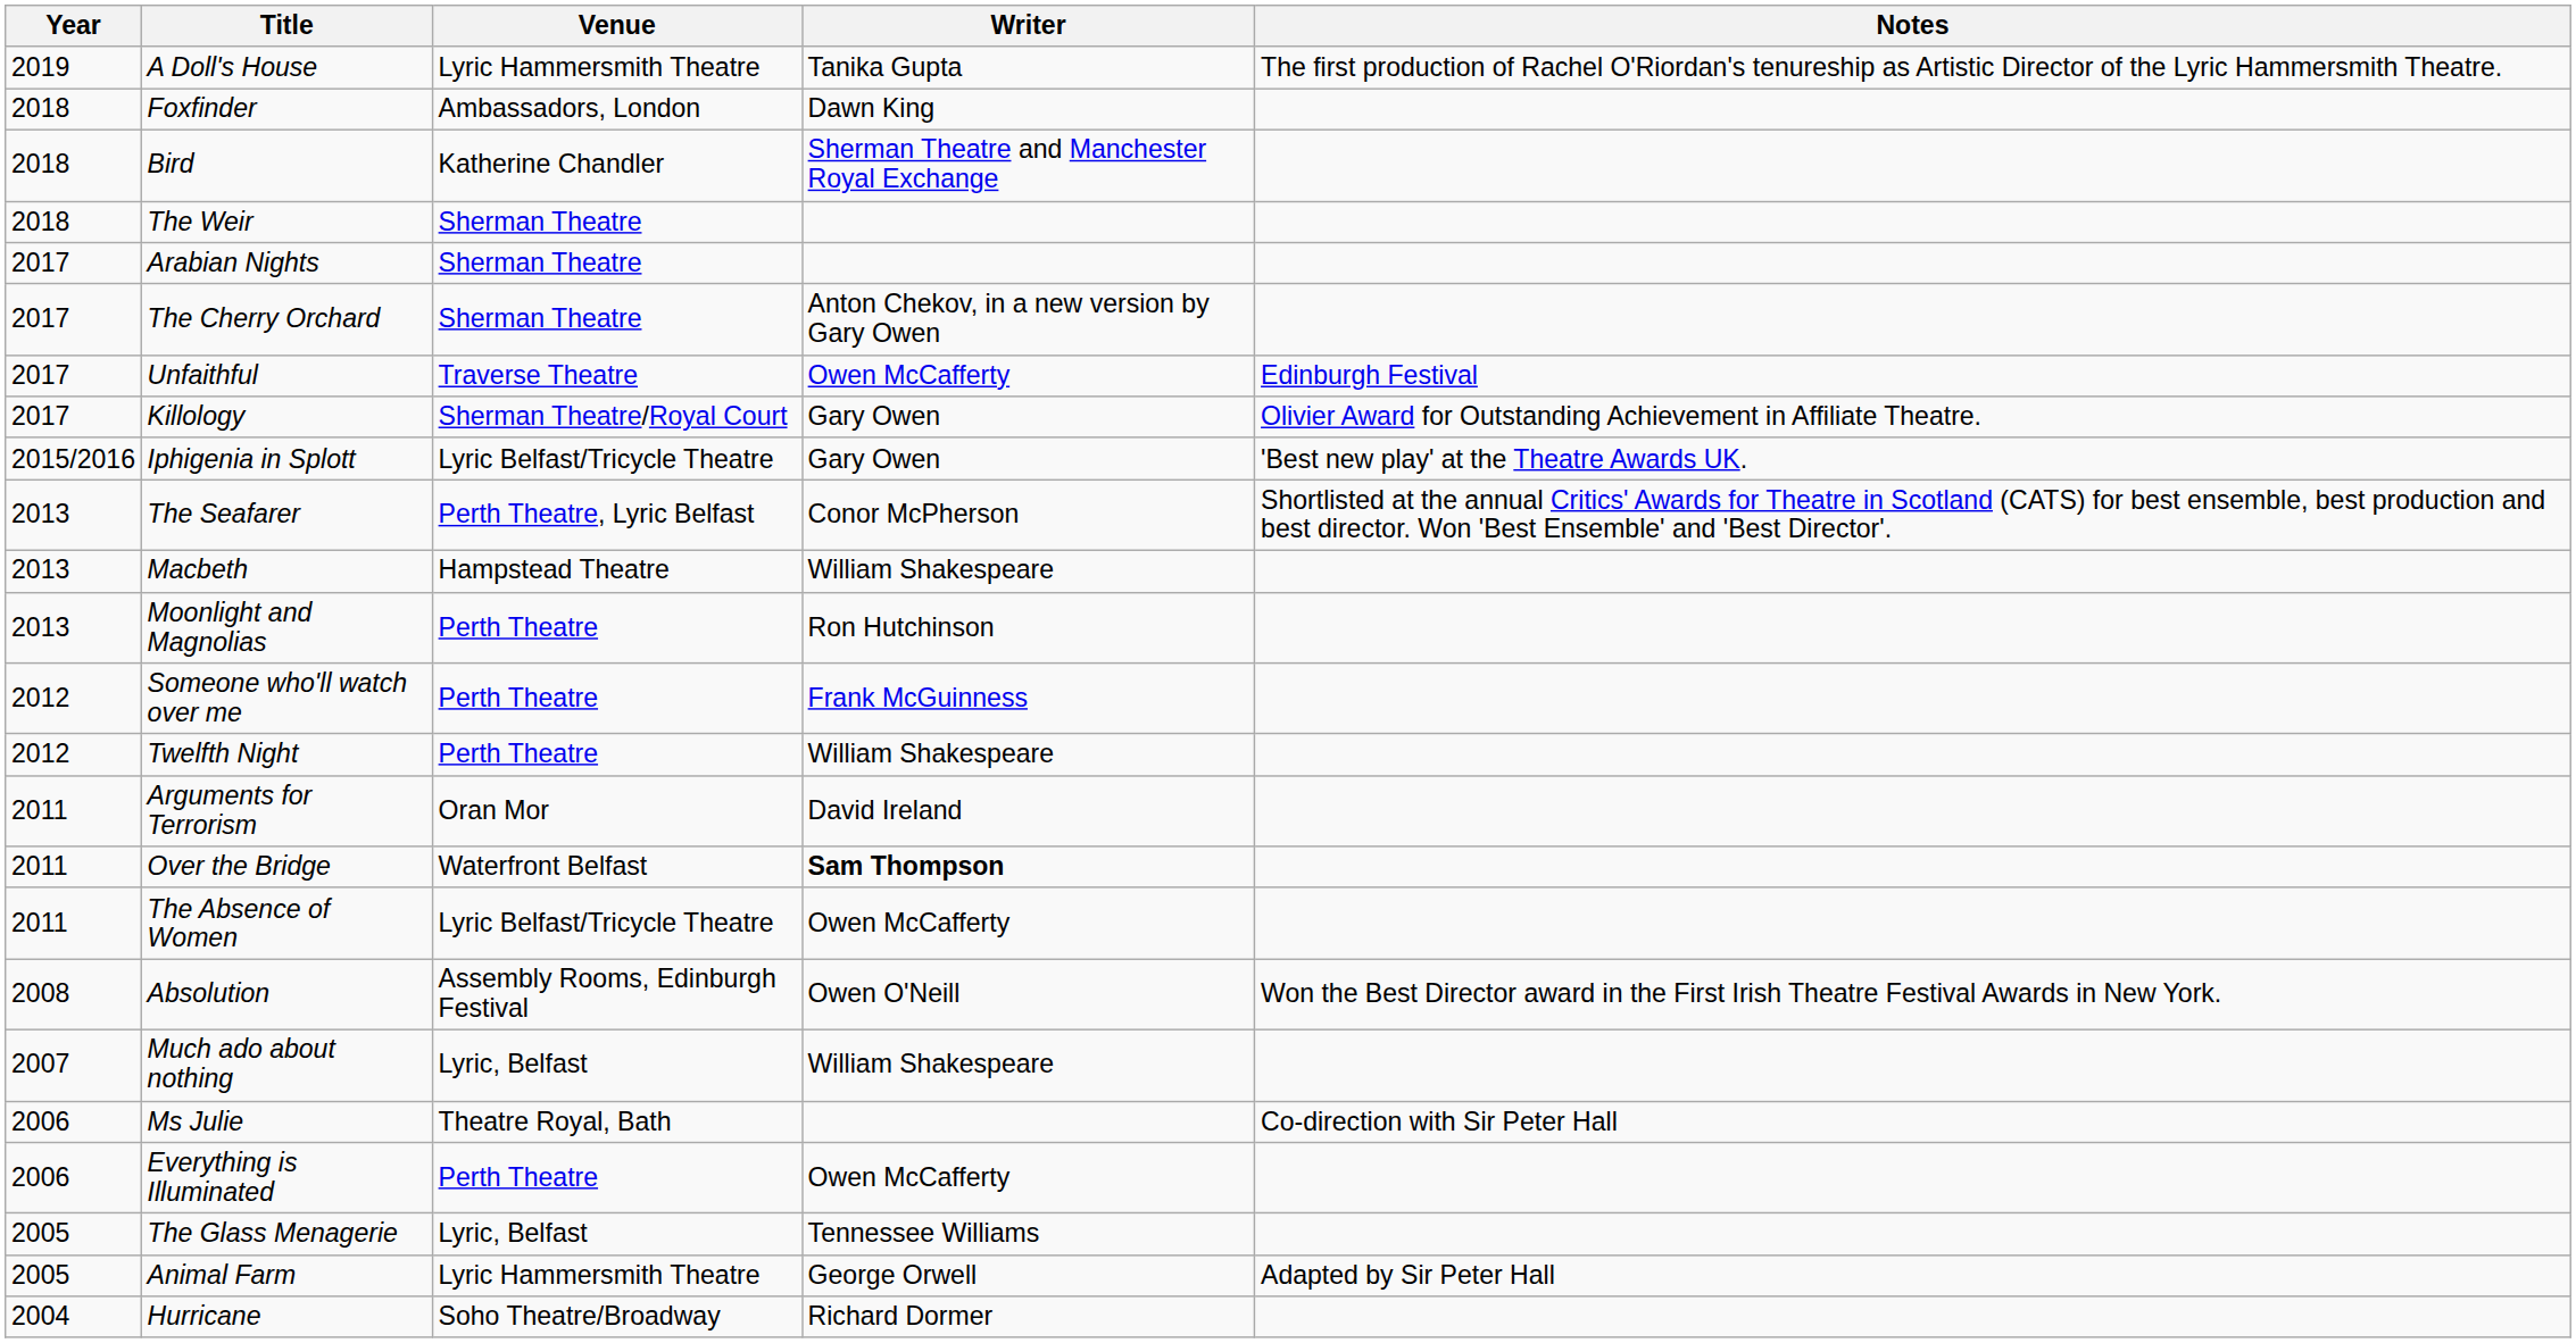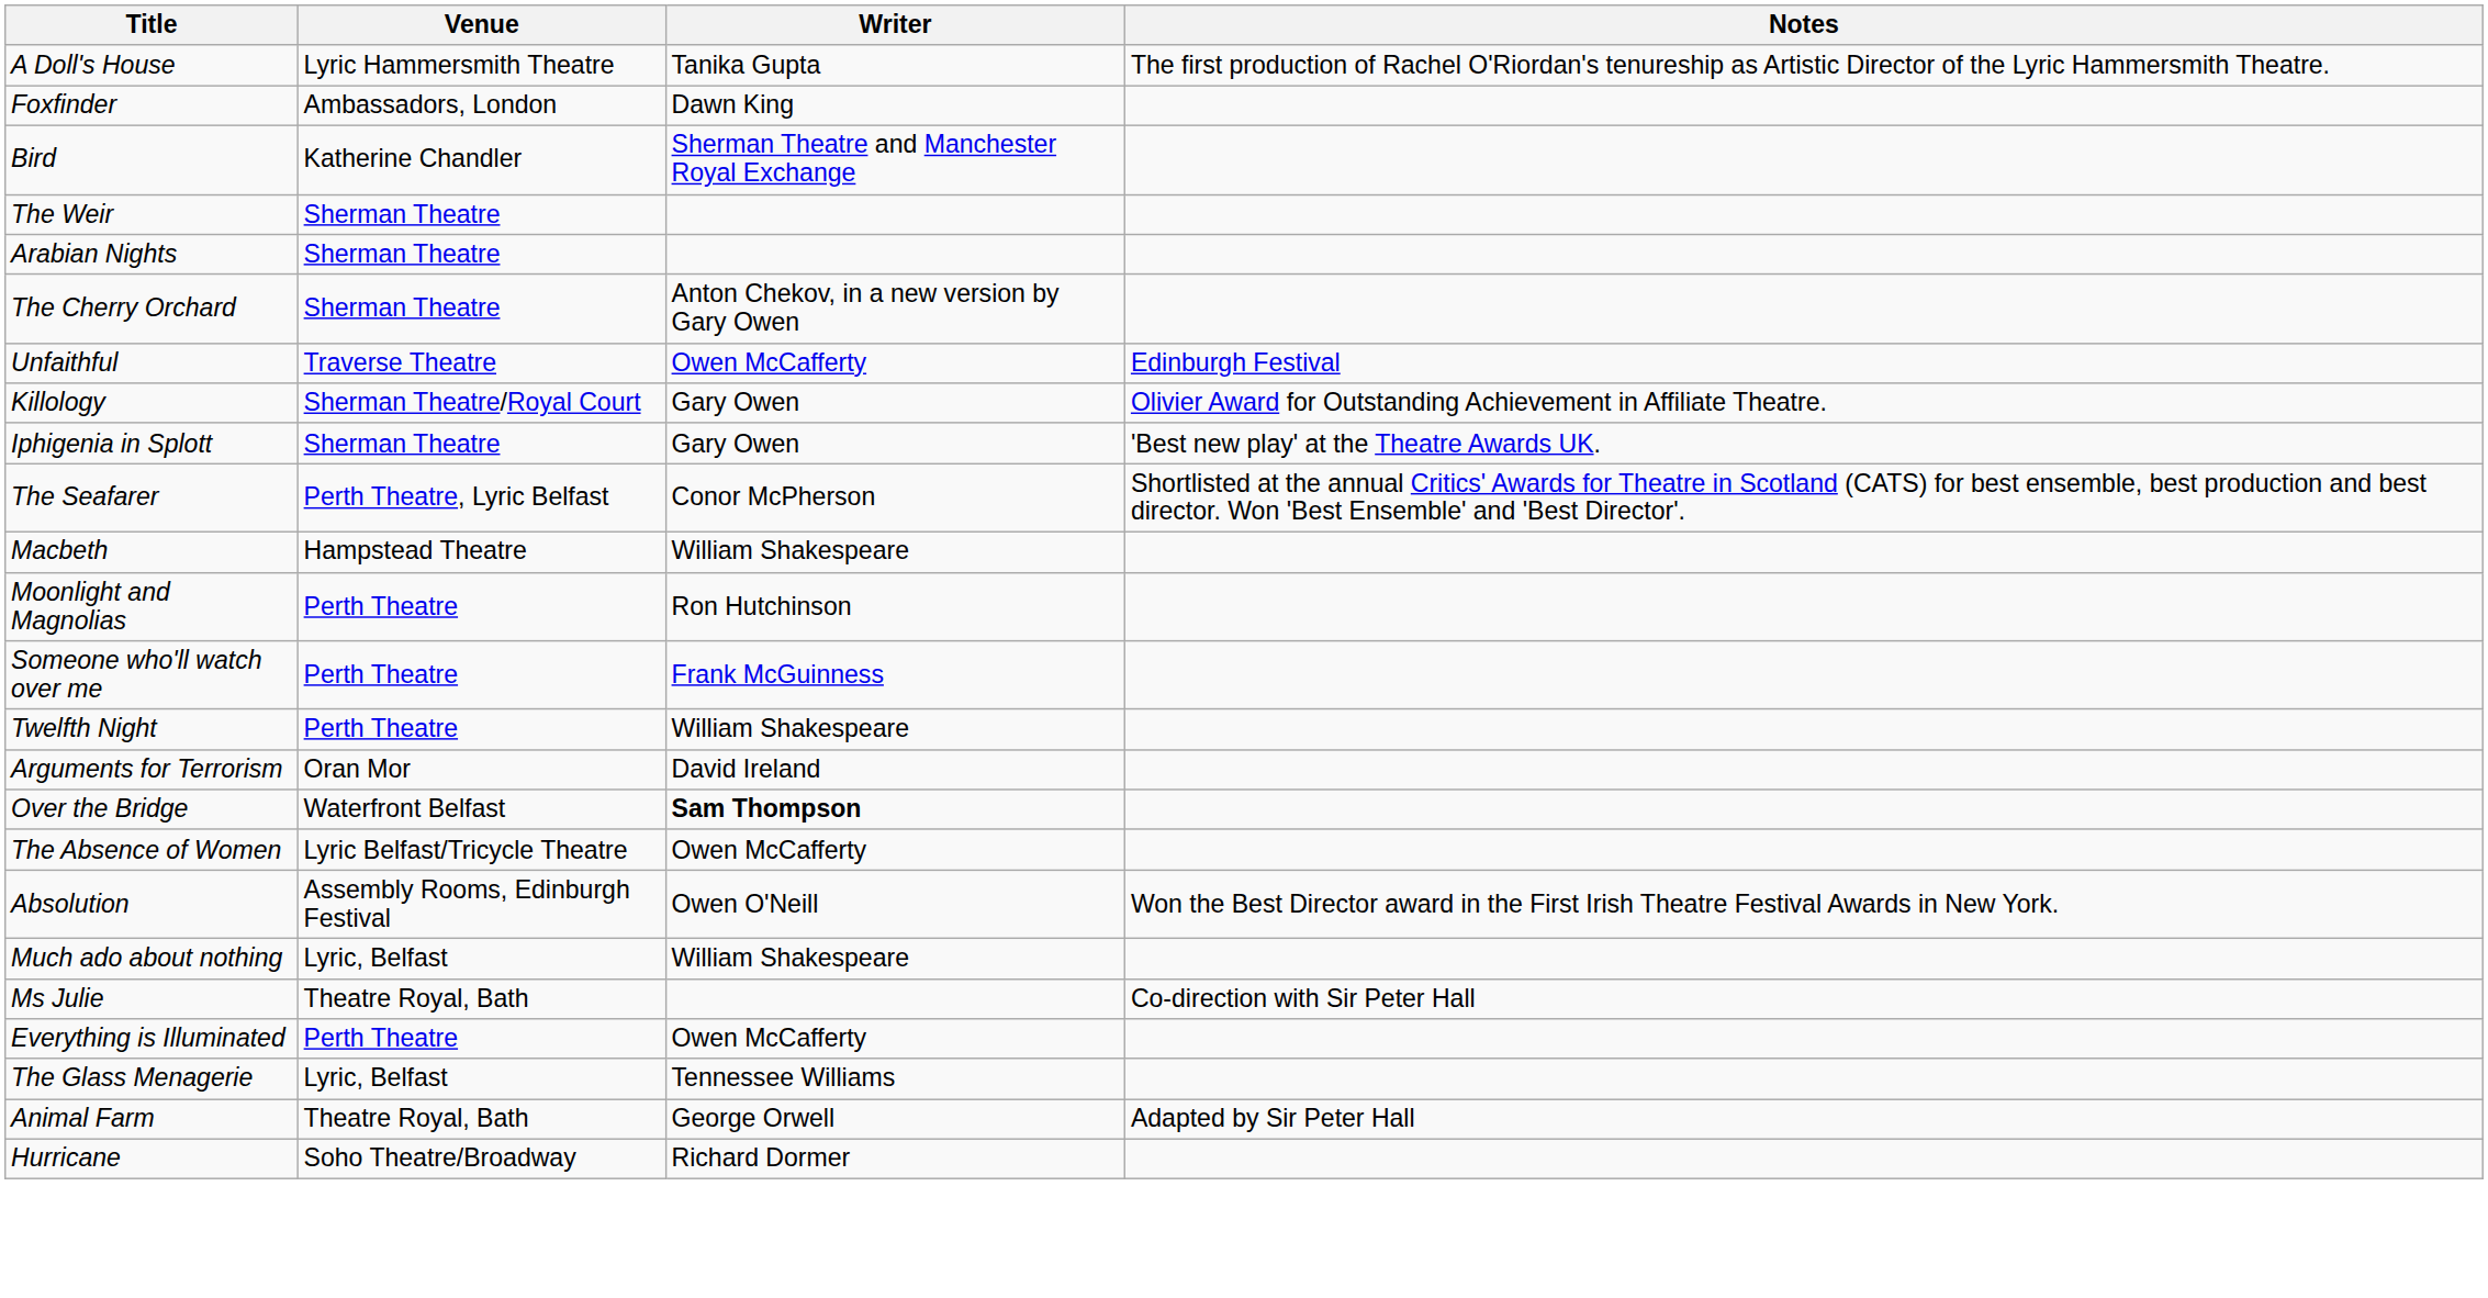- column: Year | 2019 | 2018 | 2018 | 2018 | 2017 | 2017 | 2017 | 2017 | 2015/2016 | 2013 | 2013 | 2013 | 2012 | 2012 | 2011 | 2011 | 2011 | 2008 | 2007 | 2006 | 2006 | 2005 | 2005 | 2004
Iphigenia in Splott | Venue: Lyric Belfast/Tricycle Theatre -> Sherman Theatre
Animal Farm | Venue: Lyric Hammersmith Theatre -> Theatre Royal, Bath
